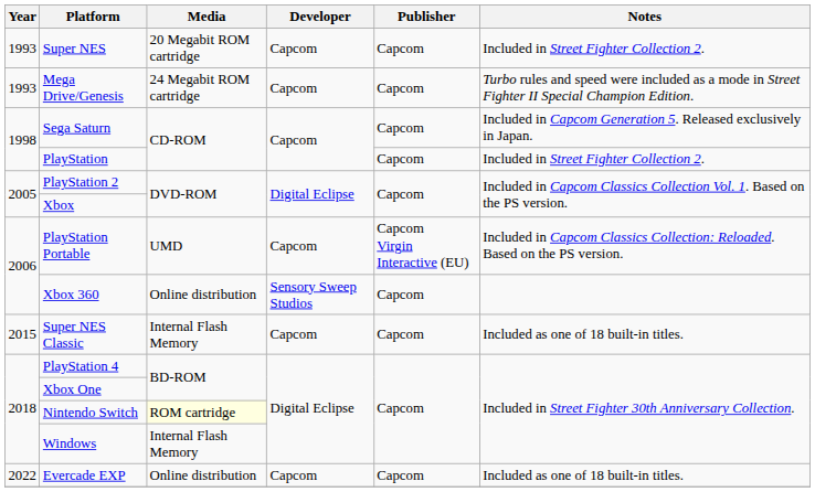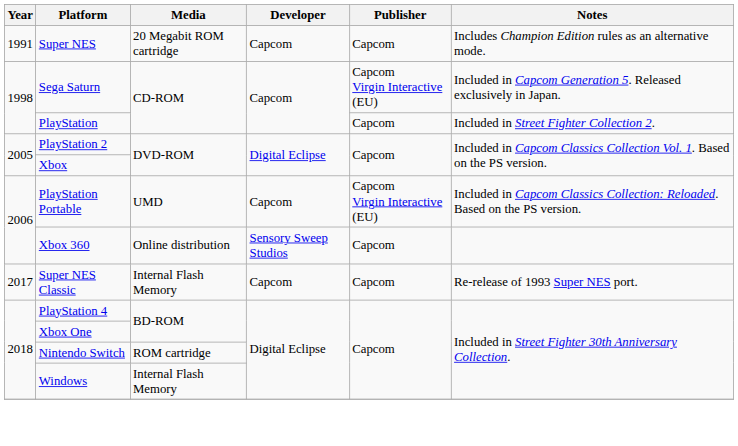Super NES | Year: 1993 -> 1991
Super NES | Notes: Included in Street Fighter Collection 2. -> Includes Champion Edition rules as an alternative mode.
- row: 1993 | Mega Drive/Genesis | 24 Megabit ROM cartridge | Capcom | Capcom | Turbo rules and speed were included as a mode in Street Fighter II Special Champion Edition.
Sega Saturn | Publisher: Capcom -> Capcom Virgin Interactive (EU)
Super NES Classic | Year: 2015 -> 2017
Super NES Classic | Notes: Included as one of 18 built-in titles. -> Re-release of 1993 Super NES port.
Nintendo Switch | Media: lightyellow background -> no background
- row: 2022 | Evercade EXP | Online distribution | Capcom | Capcom | Included as one of 18 built-in titles.
